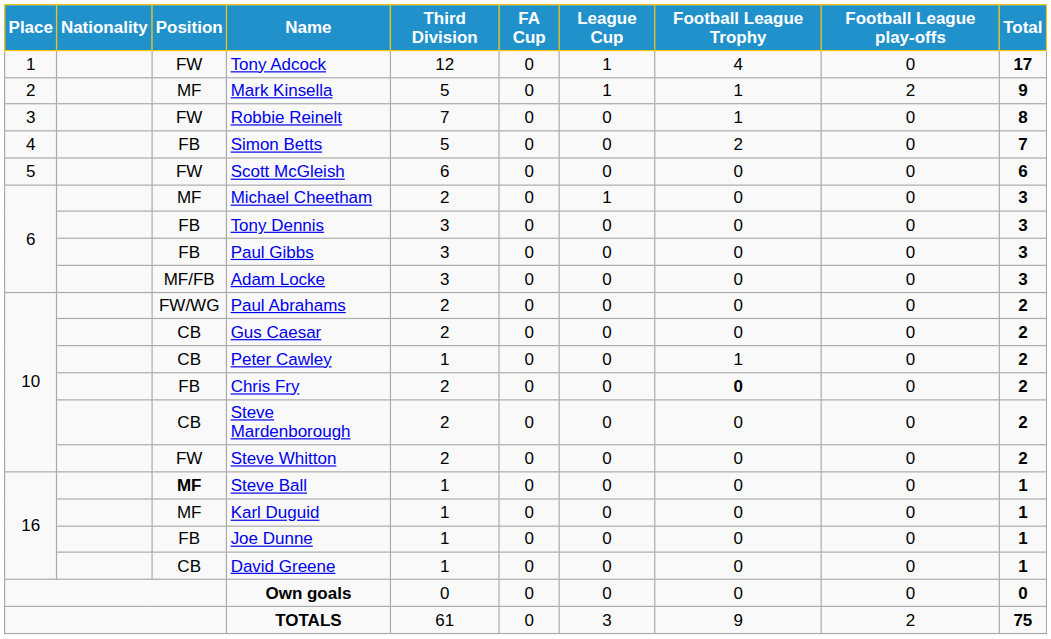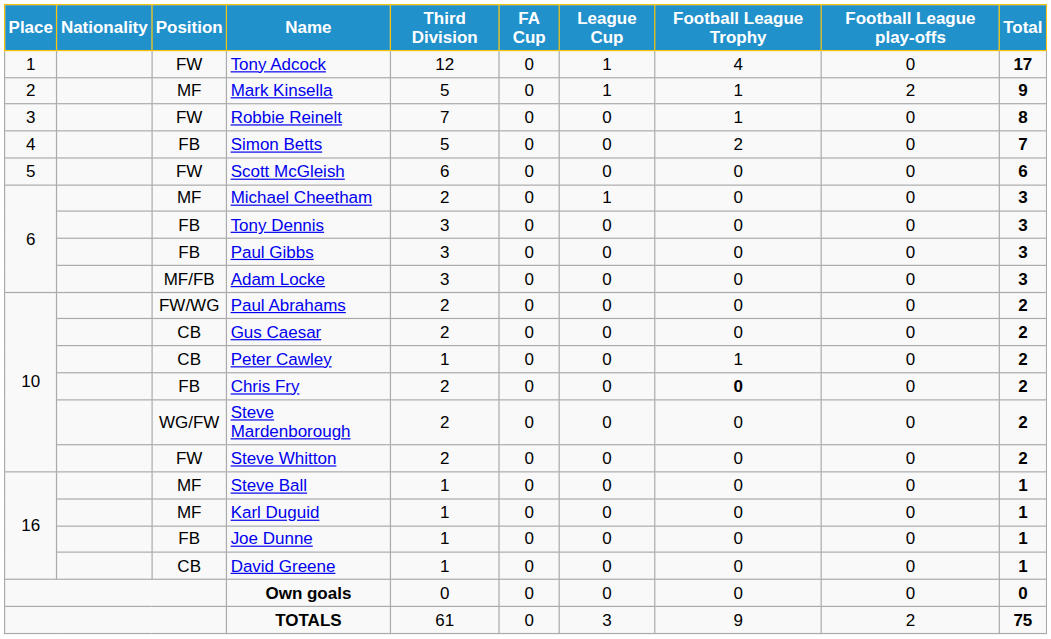Steve Mardenborough | Position: CB -> WG/FW
Steve Ball | Position: bold -> normal
